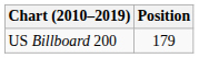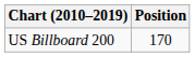US Billboard 200 | Position: 179 -> 170
